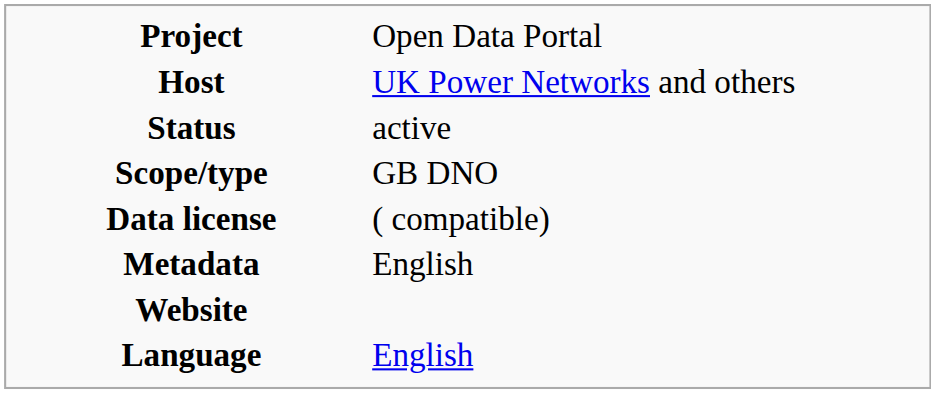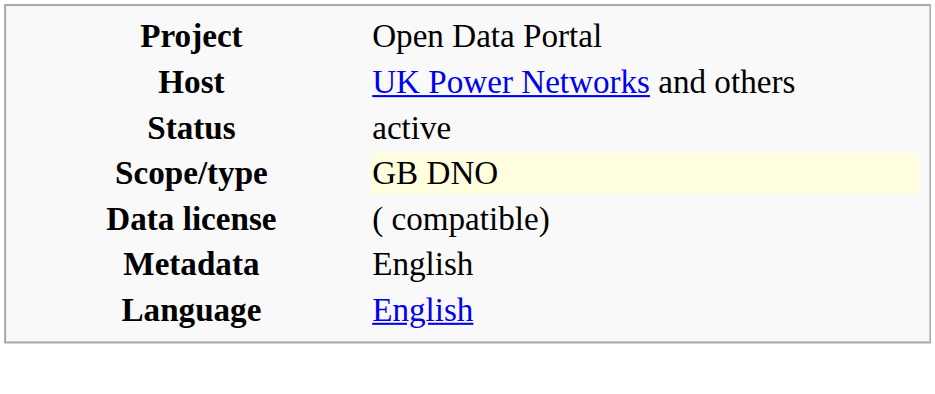Scope/type | column 2: no background -> lightyellow background
- row: Website
